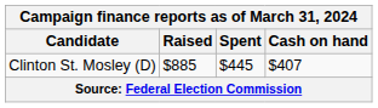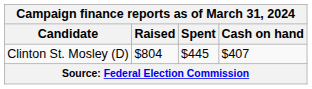Clinton St. Mosley (D) | Raised: $885 -> $804
